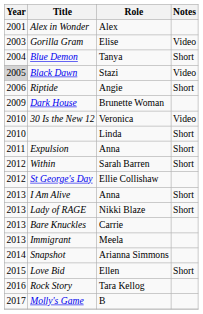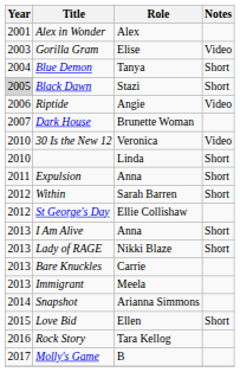Black Dawn | Notes: Video -> Short
Riptide | Notes: Short -> Video
Dark House | Year: 2009 -> 2007
